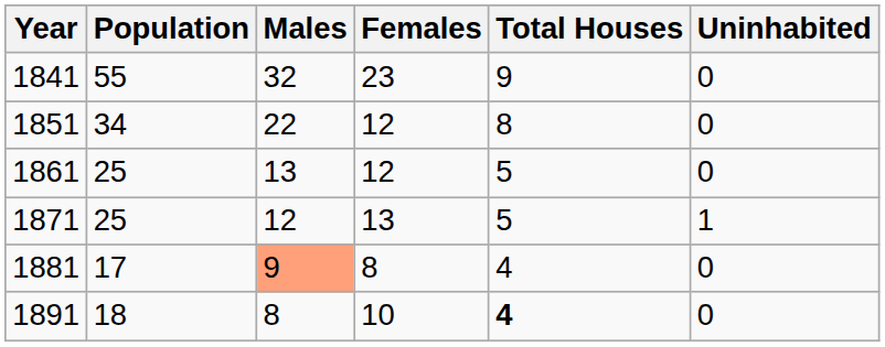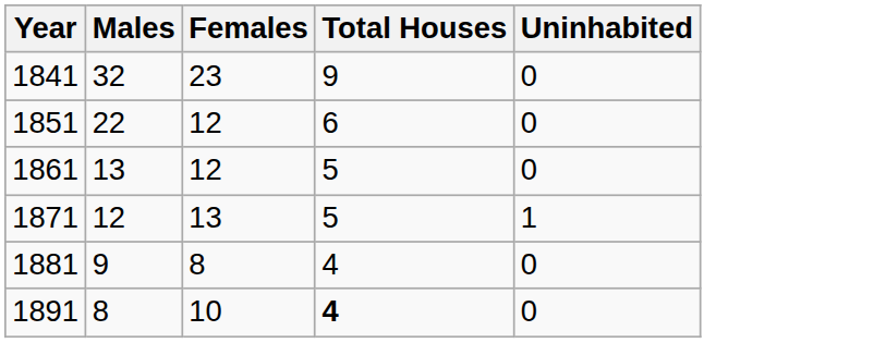- column: Population | 55 | 34 | 25 | 25 | 17 | 18
1851 | Total Houses: 8 -> 6
1881 | Males: lightsalmon background -> no background
